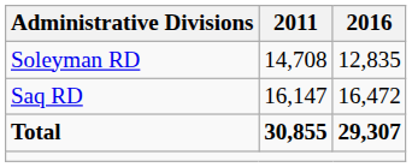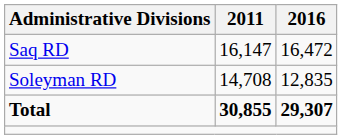rows swapped: Saq RD <-> Soleyman RD
